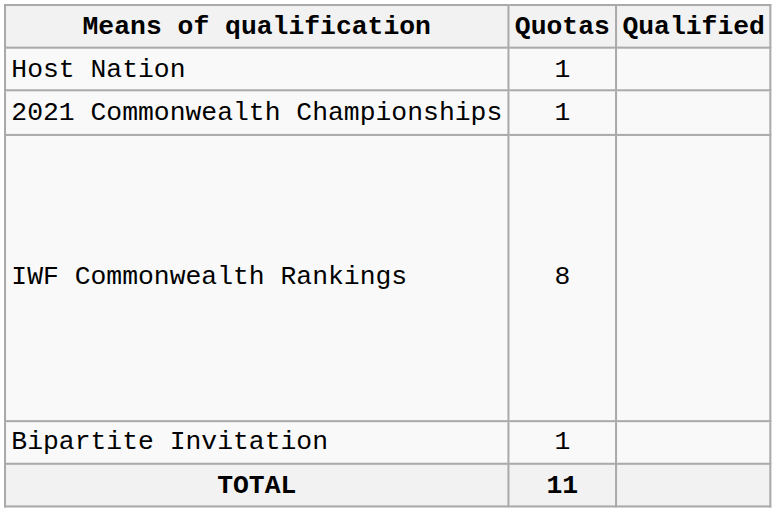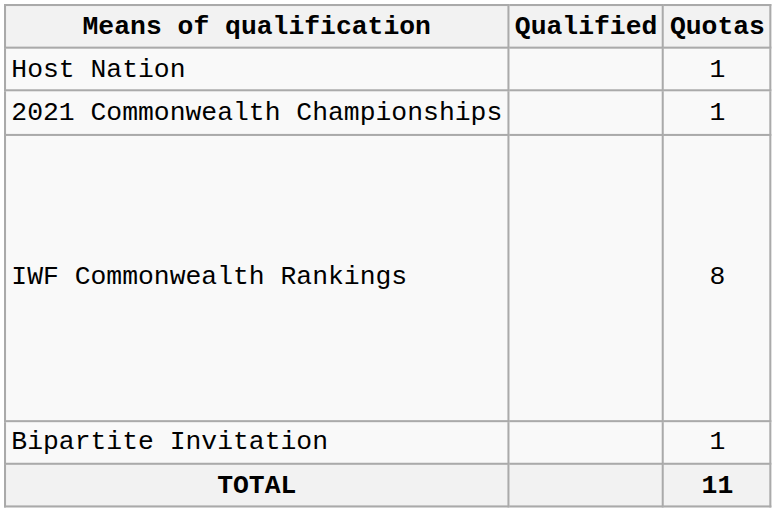columns swapped: Quotas <-> Qualified
